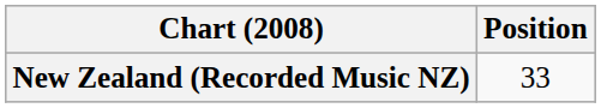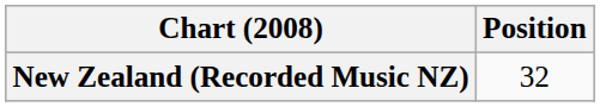New Zealand (Recorded Music NZ) | Position: 33 -> 32
